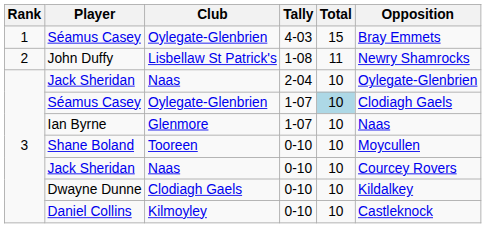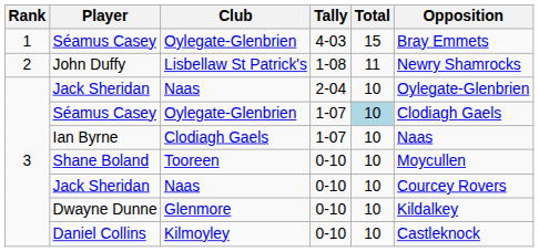Ian Byrne | Club: Glenmore -> Clodiagh Gaels
Dwayne Dunne | Club: Clodiagh Gaels -> Glenmore
